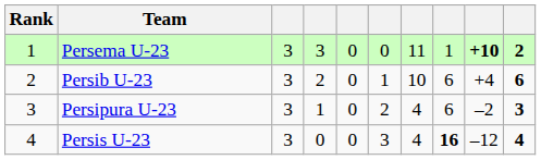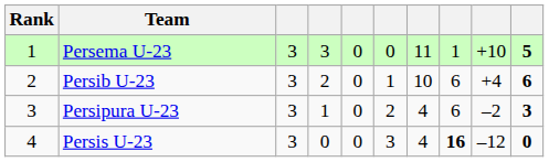Persema U-23 | column 9: bold -> normal
Persema U-23 | column 10: 2 -> 5
Persis U-23 | column 10: 4 -> 0
